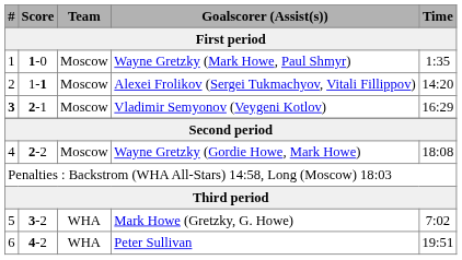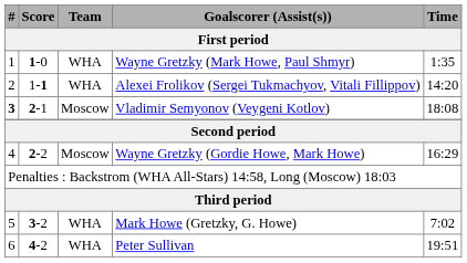Wayne Gretzky (Mark Howe, Paul Shmyr) | Team / First period: Moscow -> WHA
Alexei Frolikov (Sergei Tukmachyov, Vitali Fillippov) | Team / First period: Moscow -> WHA
Vladimir Semyonov (Veygeni Kotlov) | Time / First period: 16:29 -> 18:08
Wayne Gretzky (Gordie Howe, Mark Howe) | Time / First period: 18:08 -> 16:29
